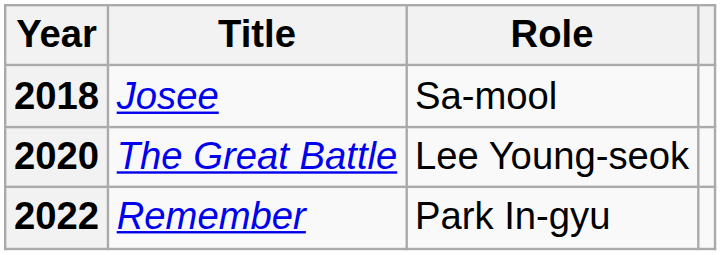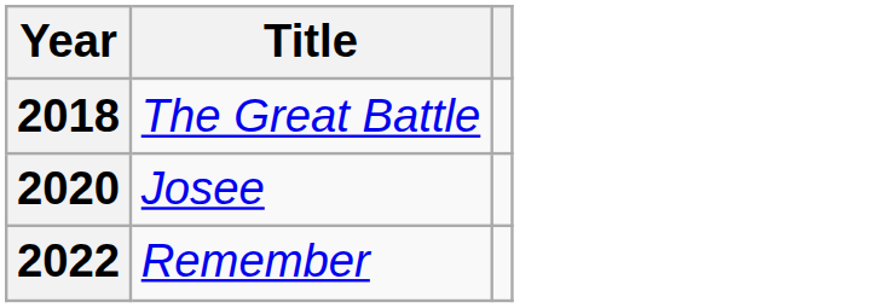- column: Role | Sa-mool | Lee Young-seok | Park In-gyu
2018 | Title: Josee -> The Great Battle
2020 | Title: The Great Battle -> Josee
